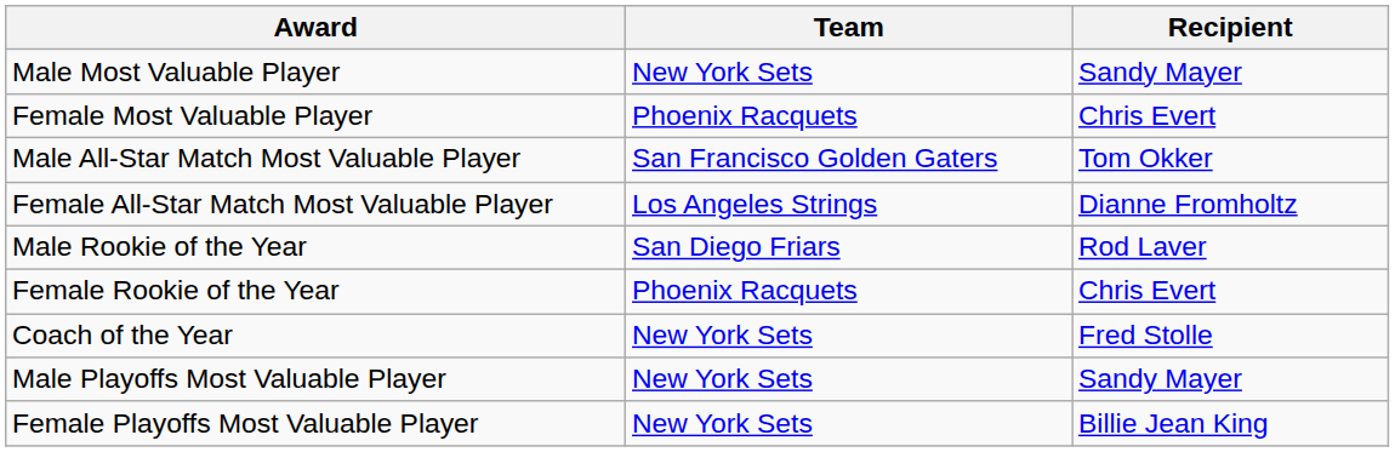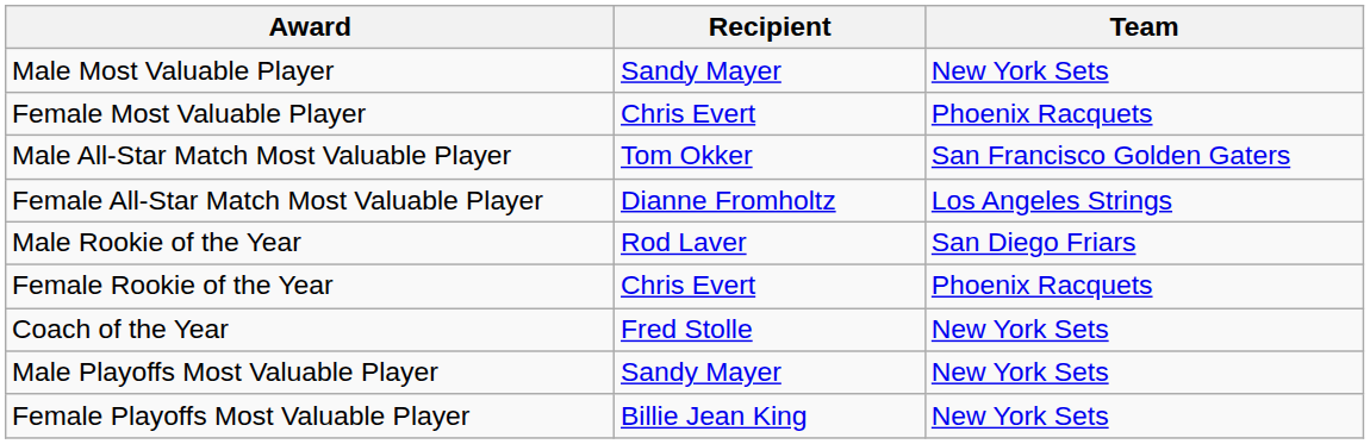columns swapped: Recipient <-> Team
